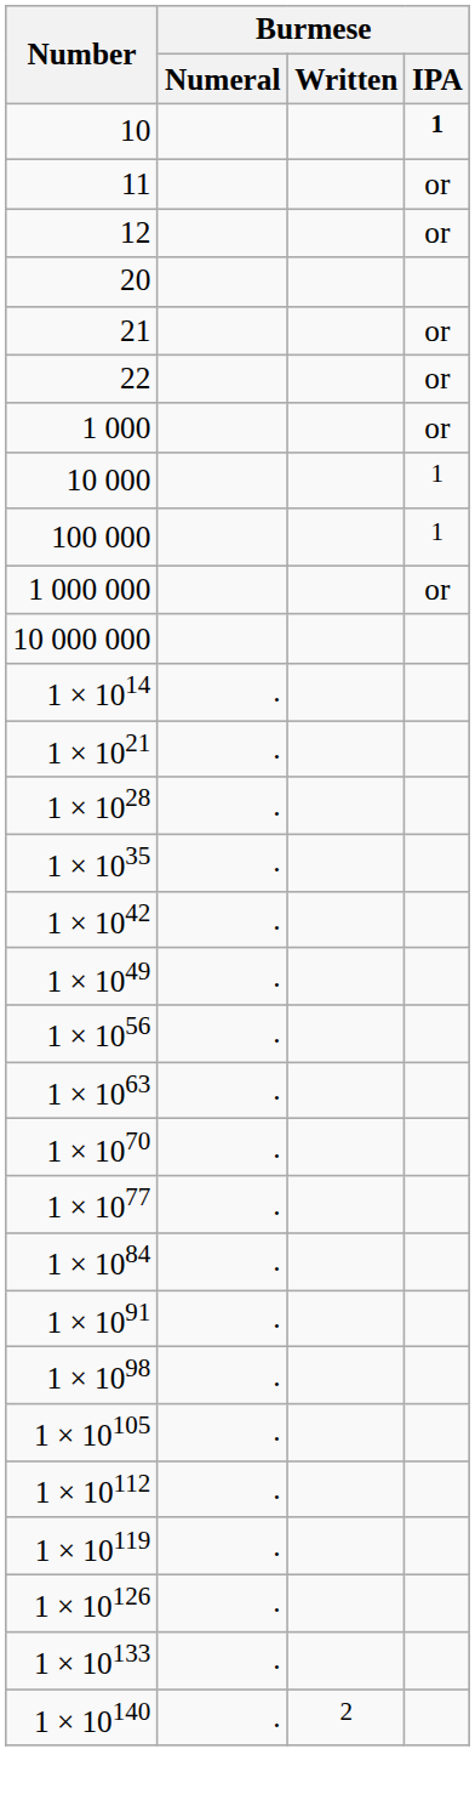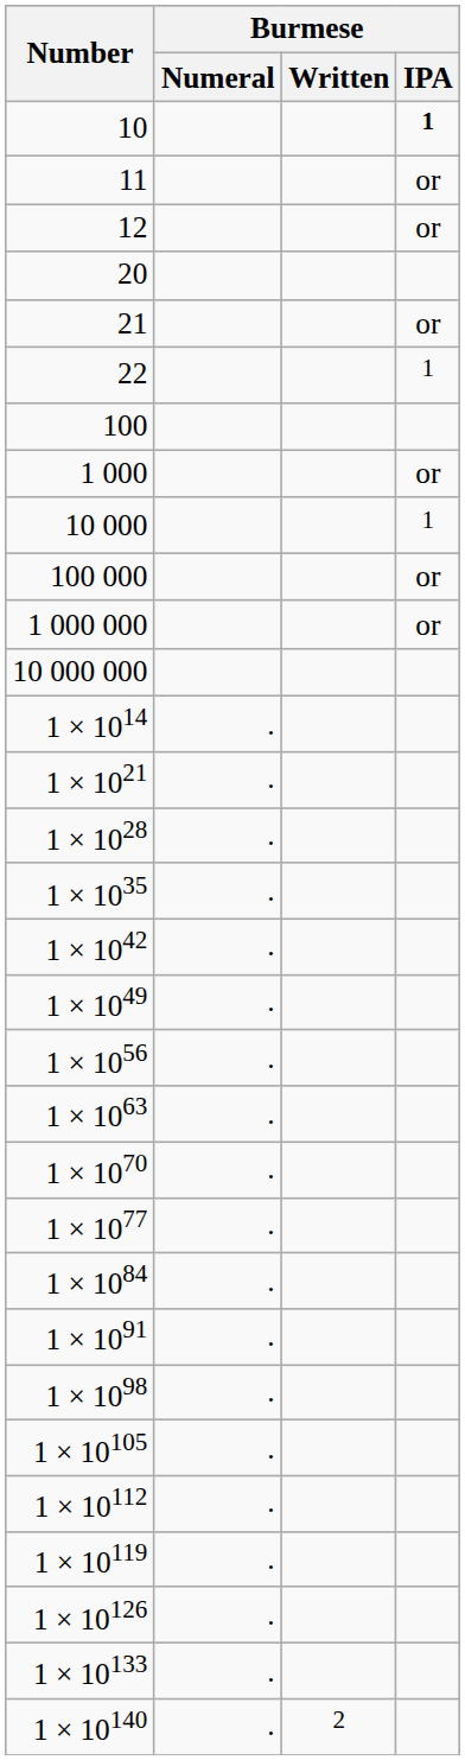22 | Burmese / IPA: or -> 1
+ row: 100
100 000 | Burmese / IPA: 1 -> or
